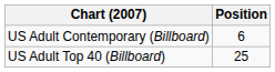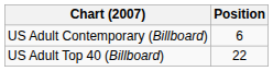US Adult Top 40 (Billboard) | Position: 25 -> 22
